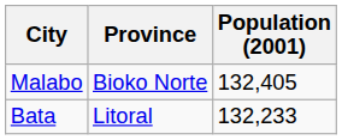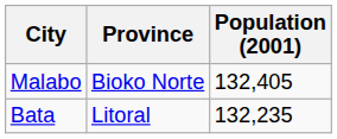Bata | Population (2001): 132,233 -> 132,235
